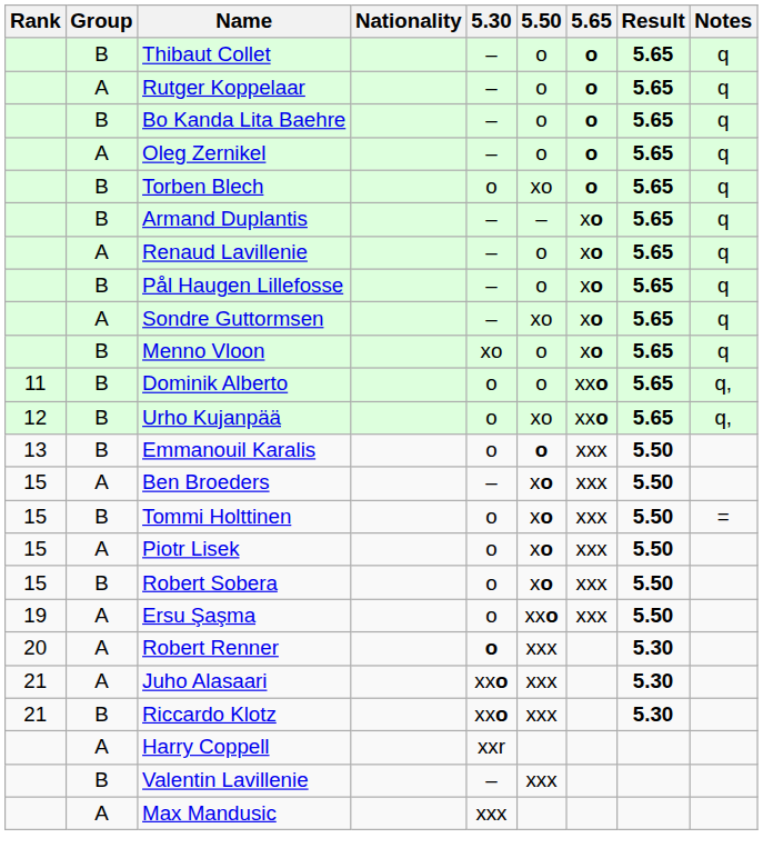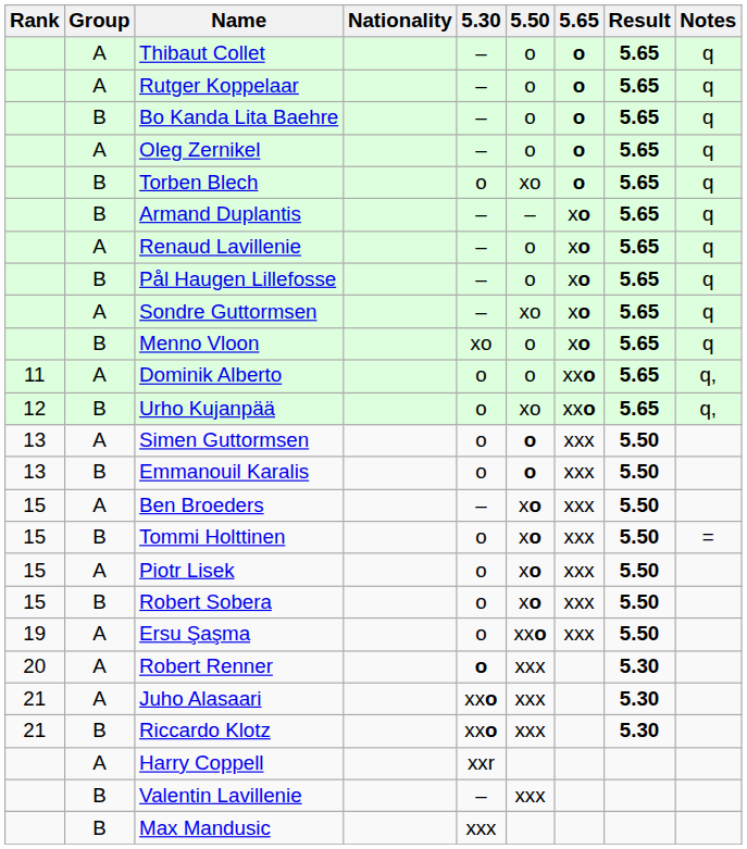Thibaut Collet | Group: B -> A
Dominik Alberto | Group: B -> A
+ row: 13 | A | Simen Guttormsen | o | o | xxx | 5.50
Max Mandusic | Group: A -> B
